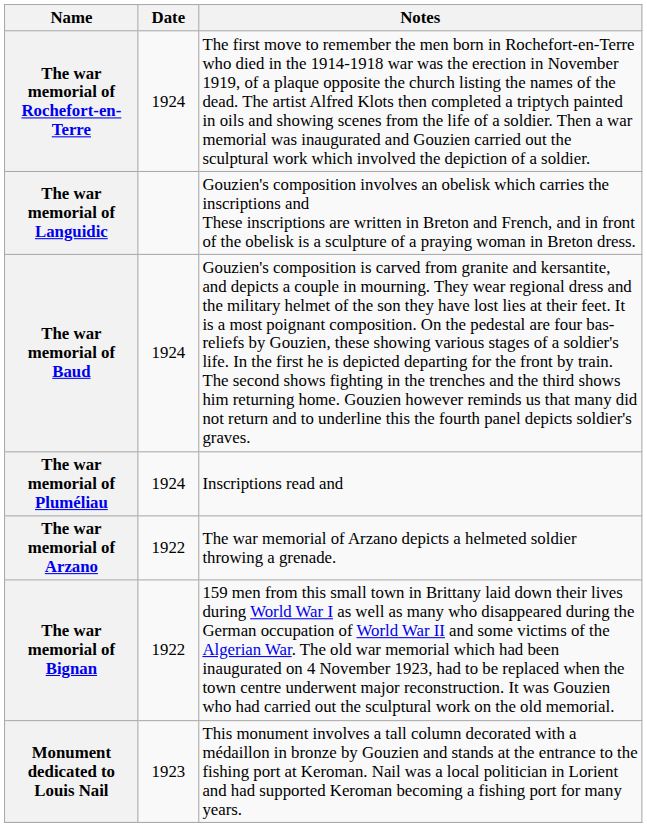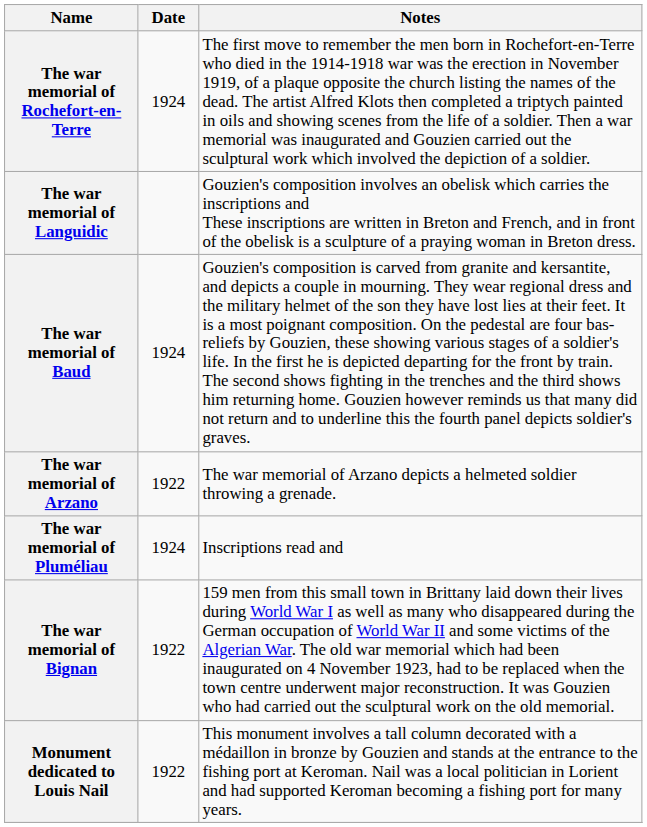rows swapped: The war memorial of Arzano <-> The war memorial of Pluméliau
Monument dedicated to Louis Nail | Date: 1923 -> 1922
